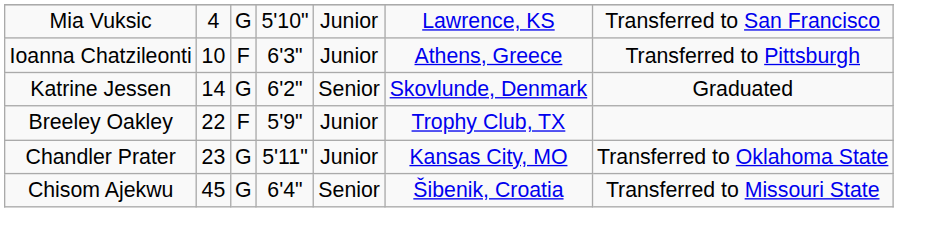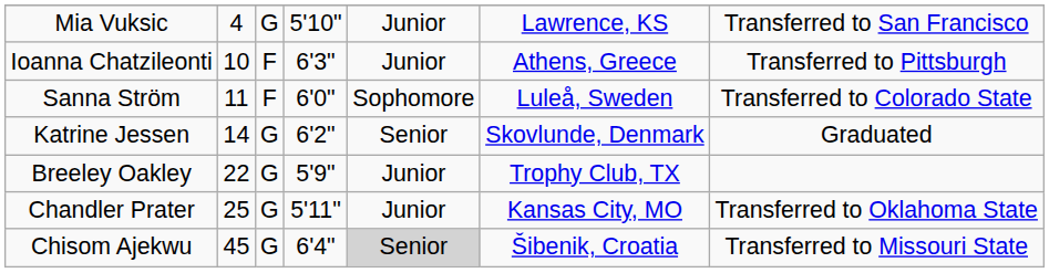+ row: Sanna Ström | 11 | F | 6'0" | Sophomore | Luleå, Sweden | Transferred to Colorado State
Breeley Oakley | column 3: F -> G
Chandler Prater | column 2: 23 -> 25
Chisom Ajekwu | column 5: no background -> lightgrey background
